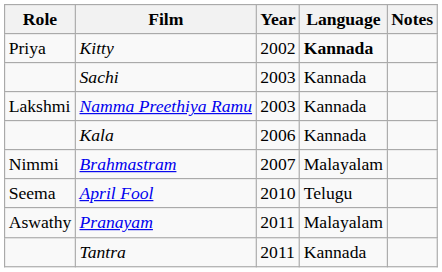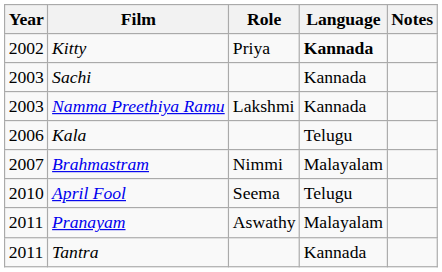columns swapped: Year <-> Role
Kala | Language: Kannada -> Telugu
